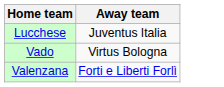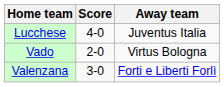+ column: Score | 4-0 | 2-0 | 3-0
